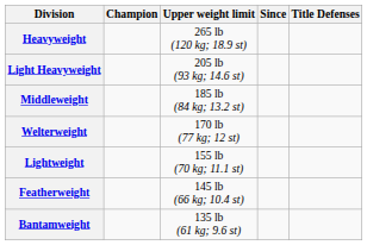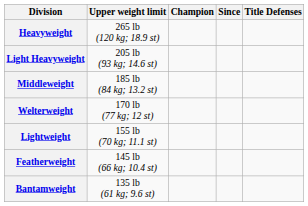columns swapped: Upper weight limit <-> Champion
